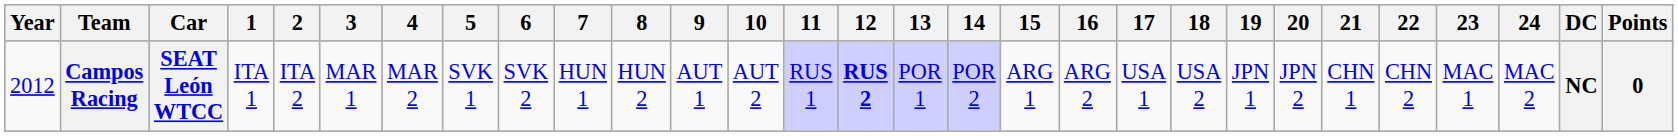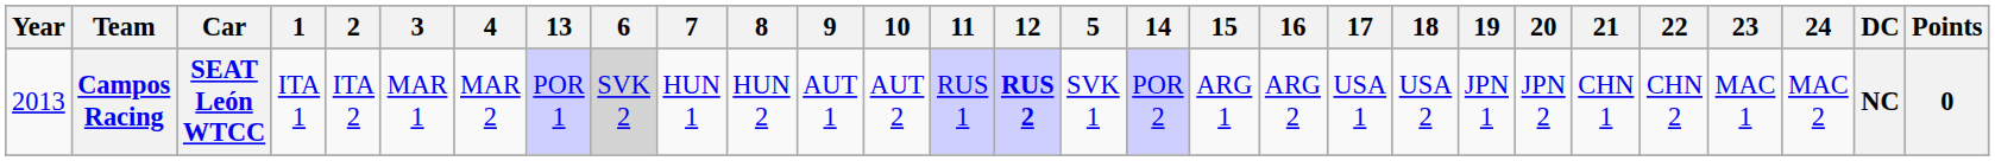columns swapped: 5 <-> 13
Campos Racing | Year: 2012 -> 2013
Campos Racing | 6: no background -> lightgrey background
